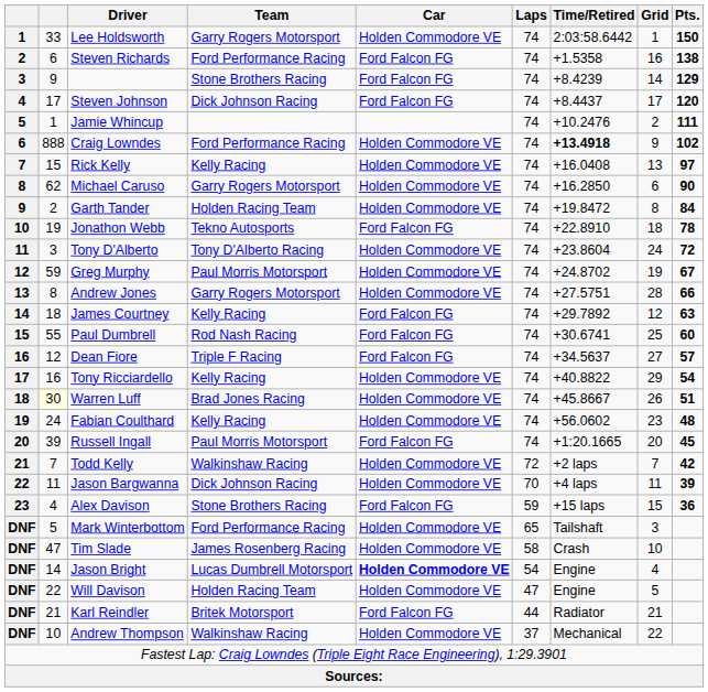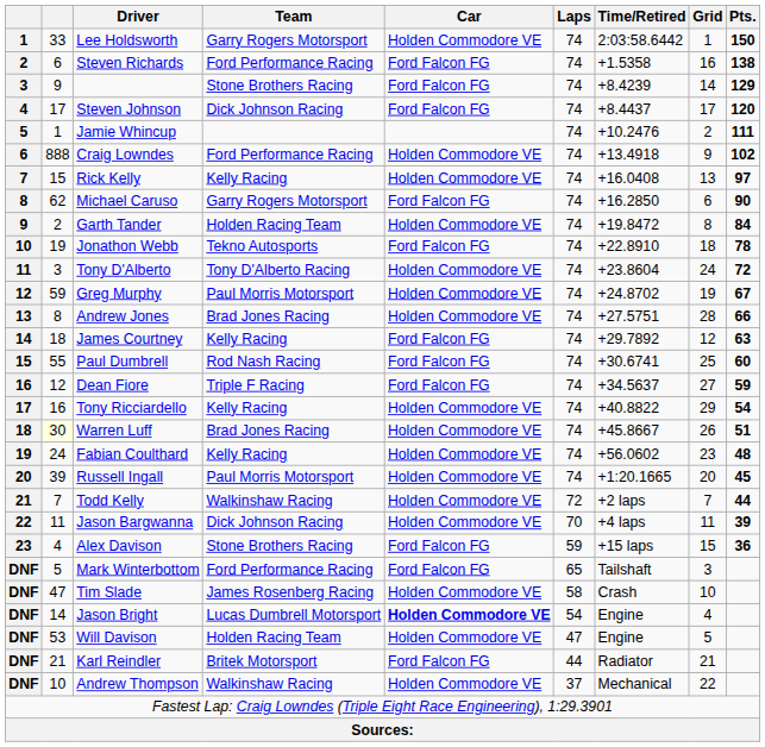Craig Lowndes | Time/Retired: bold -> normal
Michael Caruso | Car: Holden Commodore VE -> Ford Falcon FG
Andrew Jones | Team: Garry Rogers Motorsport -> Brad Jones Racing
Dean Fiore | Pts.: 57 -> 59
Russell Ingall | Car: Ford Falcon FG -> Holden Commodore VE
Todd Kelly | Pts.: 42 -> 44
Mark Winterbottom | Car: Holden Commodore VE -> Ford Falcon FG
Will Davison | column 2: 22 -> 53
